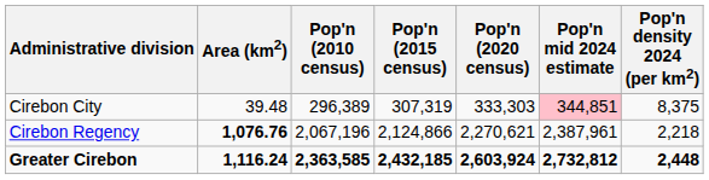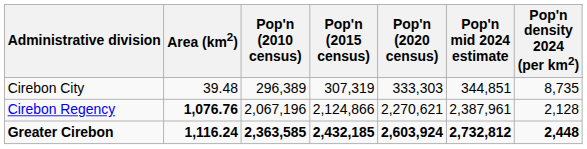Cirebon City | Pop'n mid 2024 estimate: pink background -> no background
Cirebon City | Pop'n density 2024 (per km2): 8,375 -> 8,735
Cirebon Regency | Pop'n density 2024 (per km2): 2,218 -> 2,128
